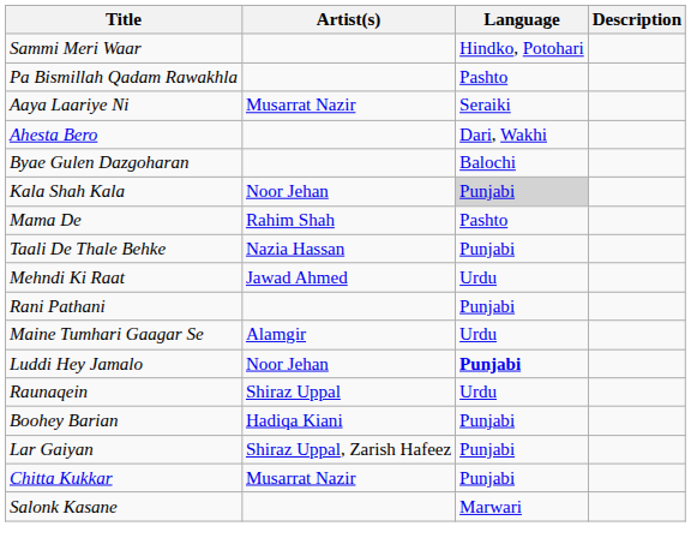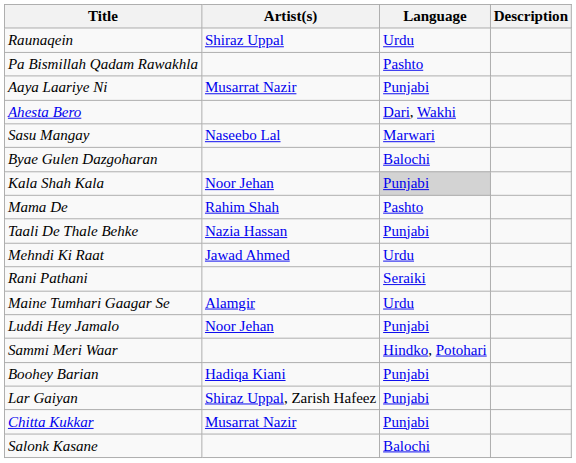rows swapped: Sammi Meri Waar <-> Raunaqein
Aaya Laariye Ni | Language: Seraiki -> Punjabi
+ row: Sasu Mangay | Naseebo Lal | Marwari
Rani Pathani | Language: Punjabi -> Seraiki
Luddi Hey Jamalo | Language: bold -> normal
Salonk Kasane | Language: Marwari -> Balochi
